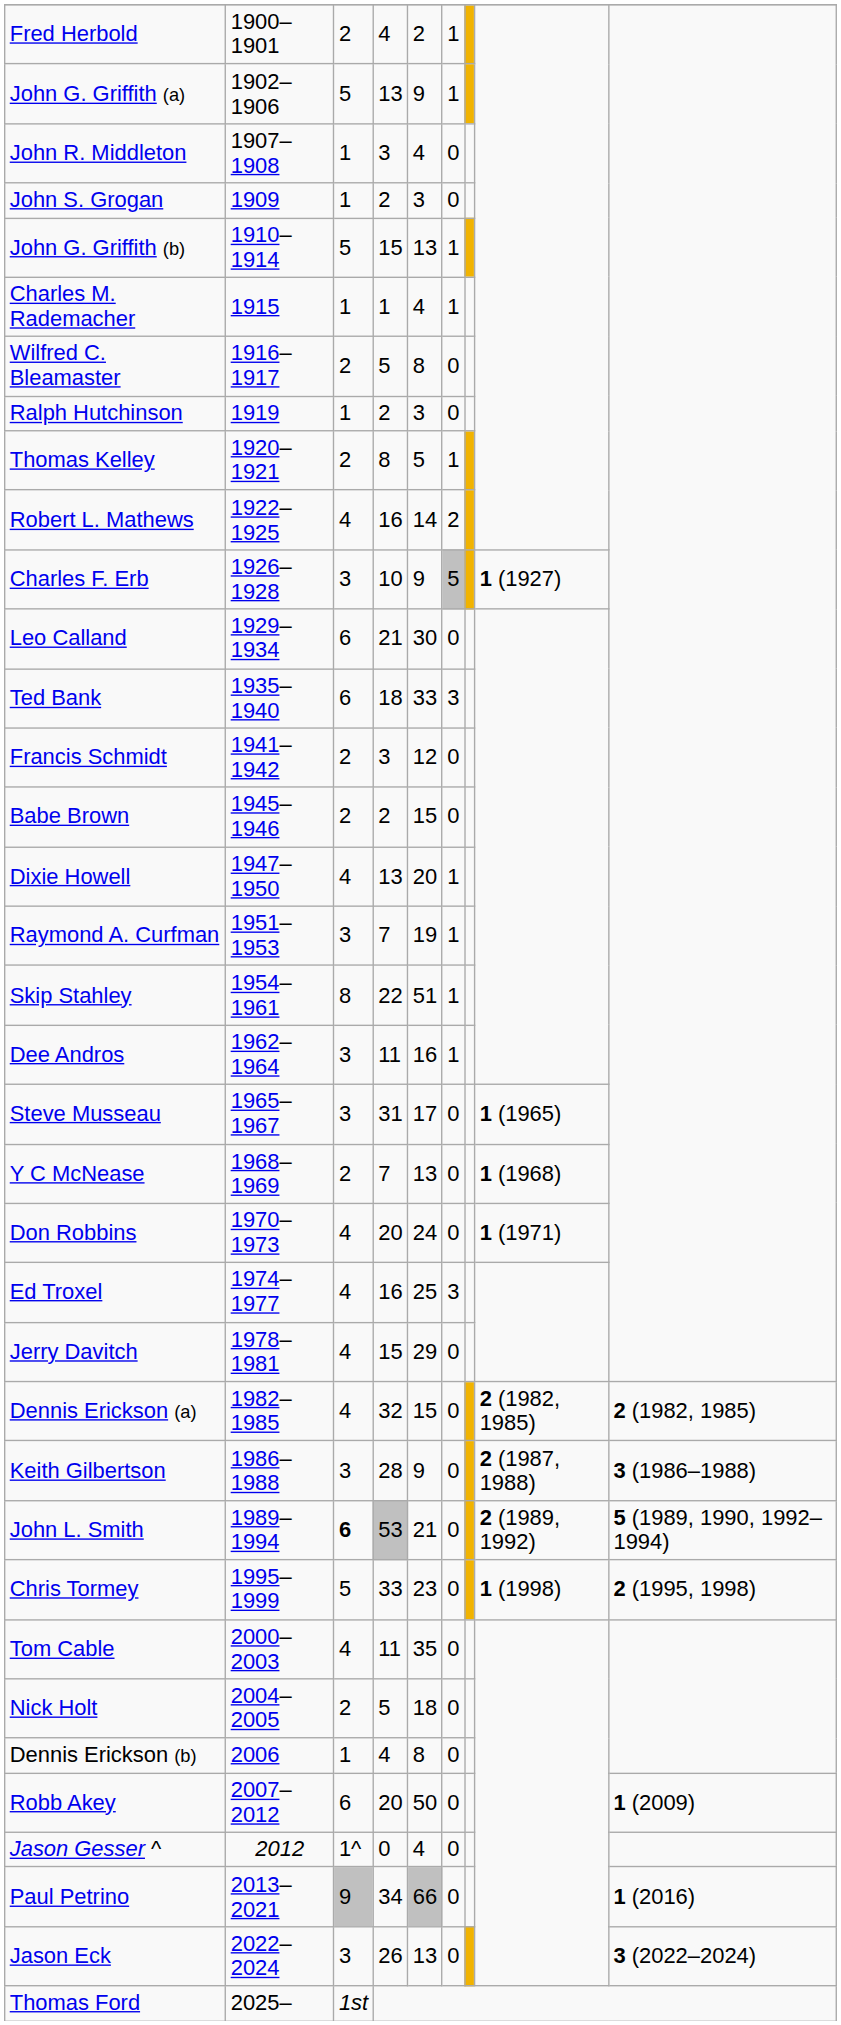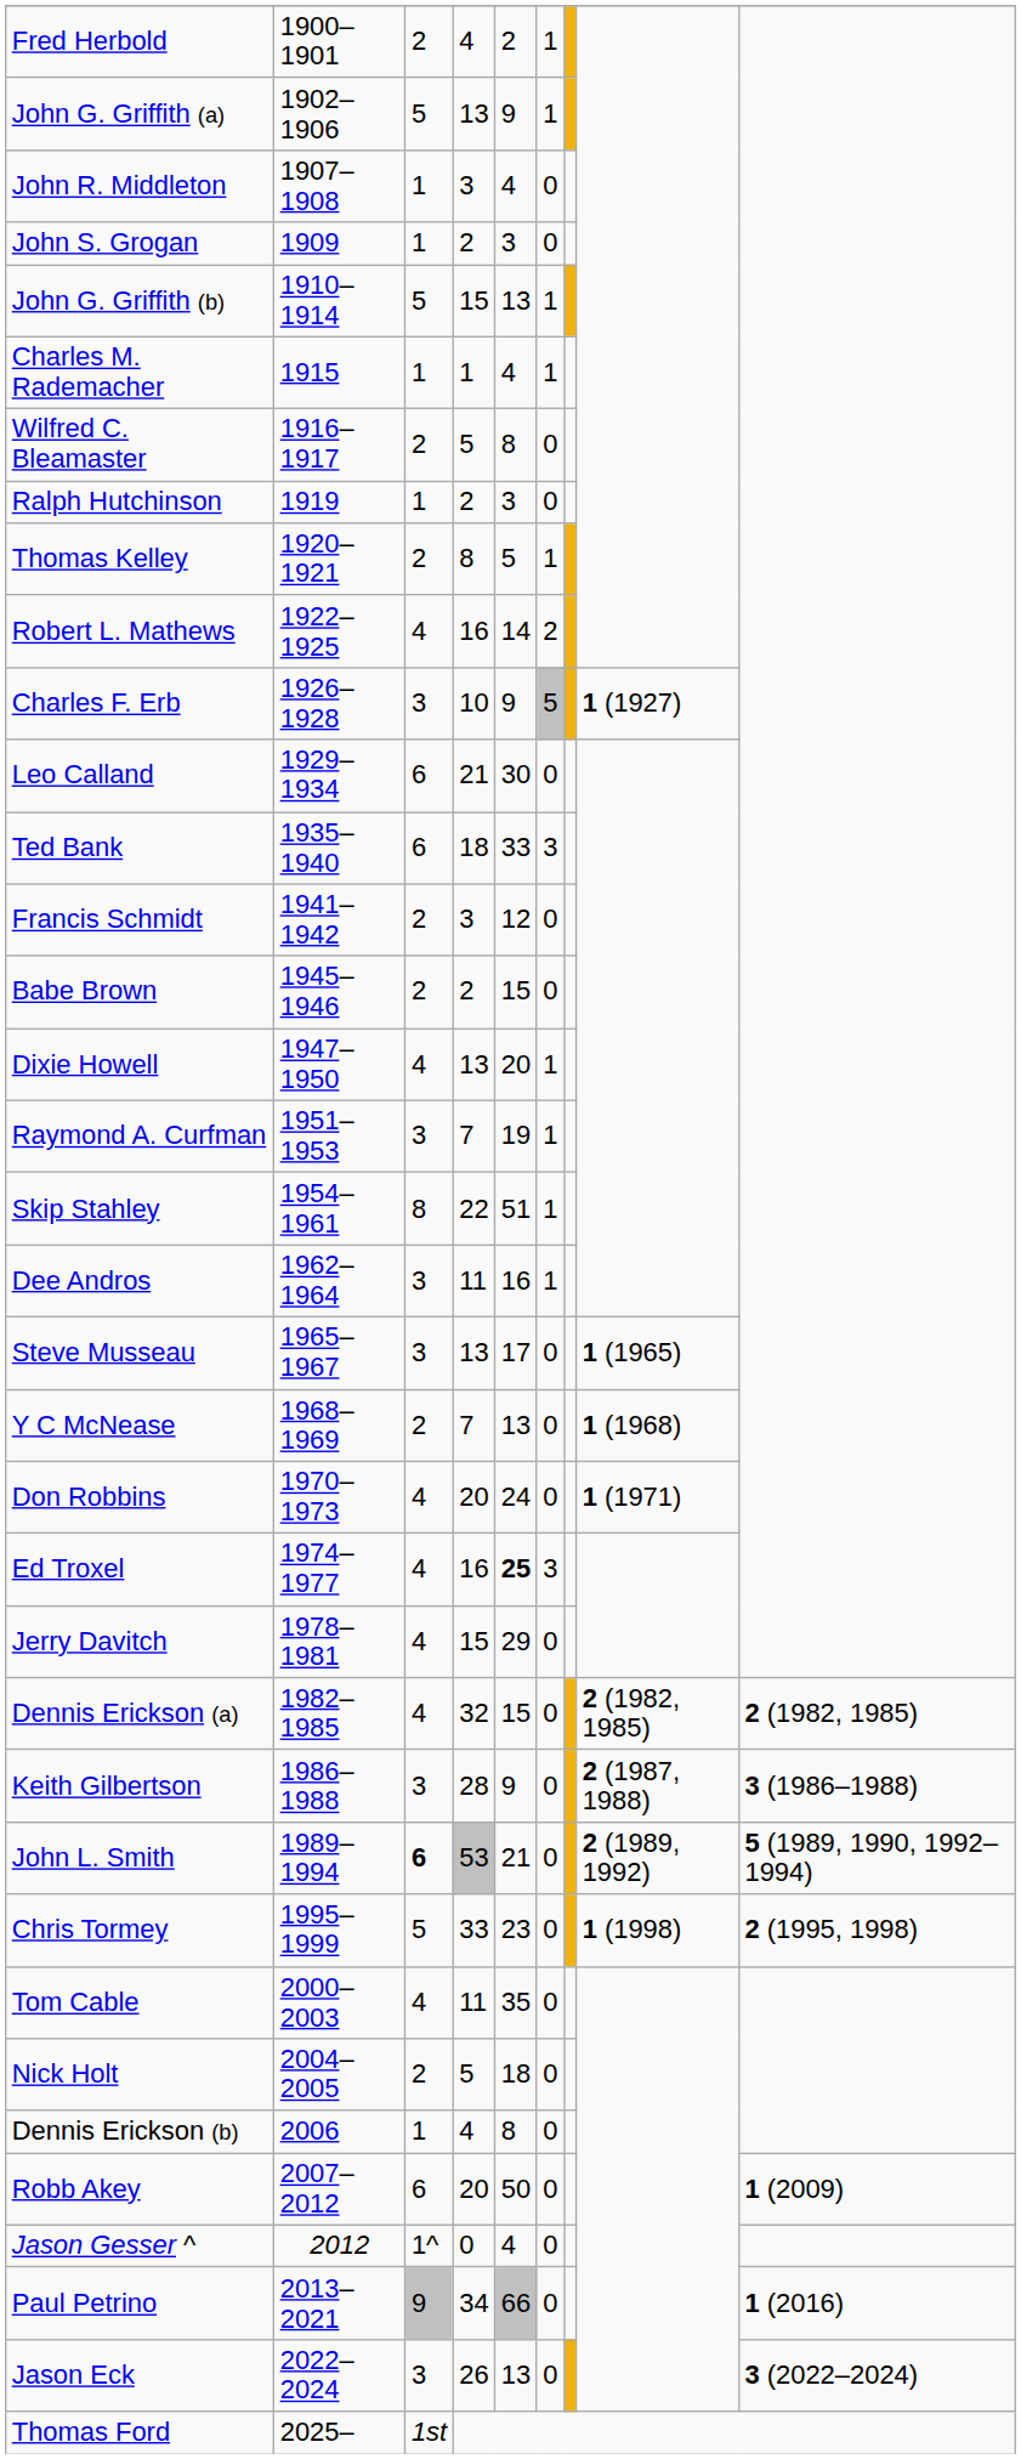Steve Musseau | column 4: 31 -> 13
Ed Troxel | column 5: normal -> bold
